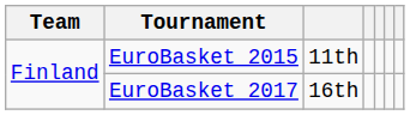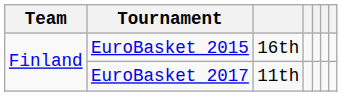EuroBasket 2015 | column 3: 11th -> 16th
EuroBasket 2017 | column 3: 16th -> 11th
